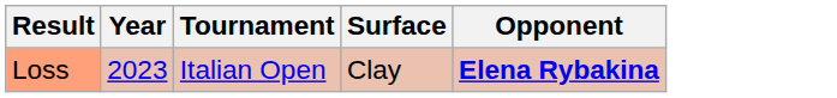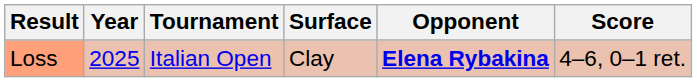+ column: Score | 4–6, 0–1 ret.
Loss | Year: 2023 -> 2025
